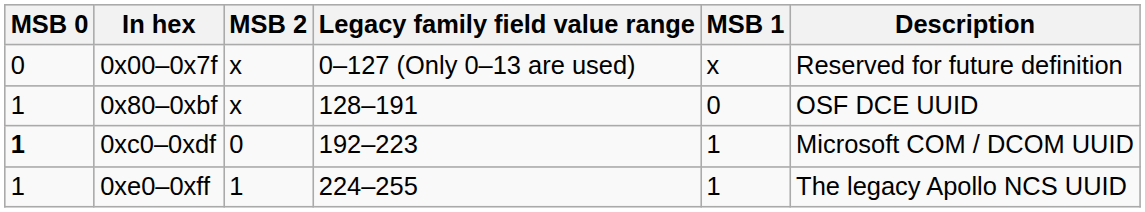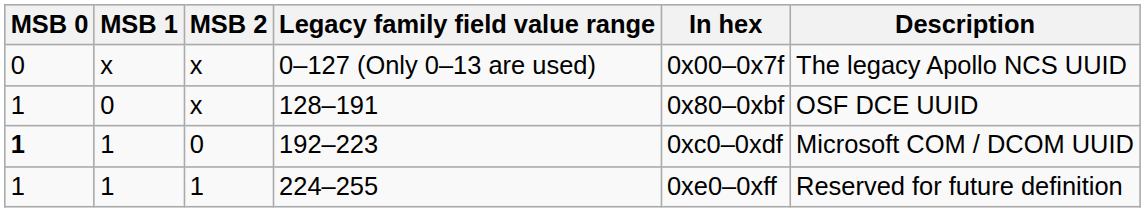columns swapped: MSB 1 <-> In hex
0–127 (Only 0–13 are used) | Description: Reserved for future definition -> The legacy Apollo NCS UUID
224–255 | Description: The legacy Apollo NCS UUID -> Reserved for future definition
